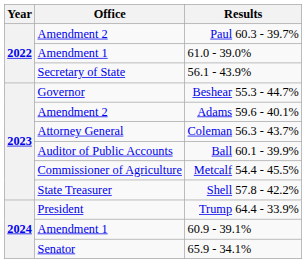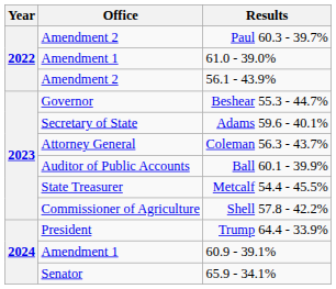56.1 - 43.9% | Office: Secretary of State -> Amendment 2
Adams 59.6 - 40.1% | Office: Amendment 2 -> Secretary of State
Metcalf 54.4 - 45.5% | Office: Commissioner of Agriculture -> State Treasurer
Shell 57.8 - 42.2% | Office: State Treasurer -> Commissioner of Agriculture
